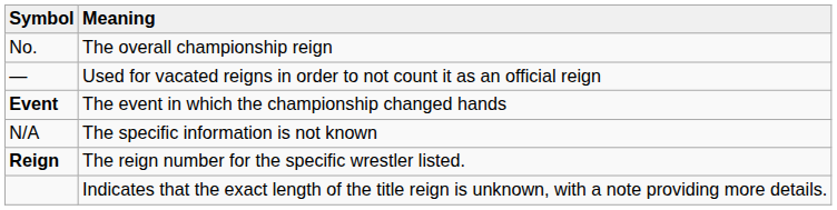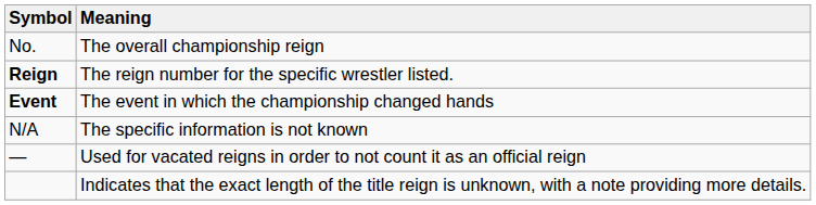rows swapped: Reign <-> —
